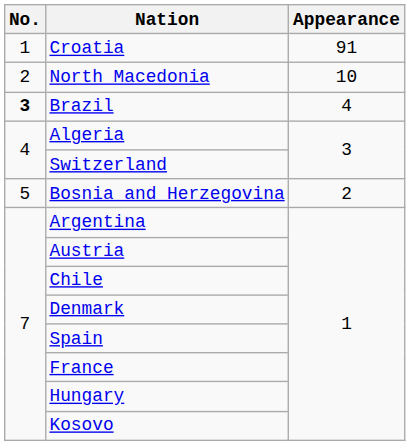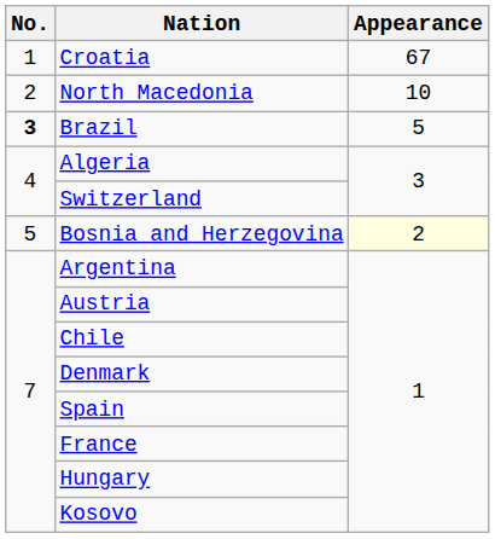Croatia | Appearance: 91 -> 67
Brazil | Appearance: 4 -> 5
Bosnia and Herzegovina | Appearance: no background -> lightyellow background
